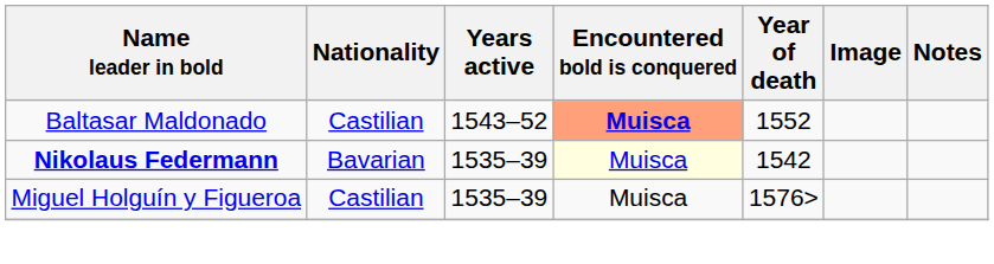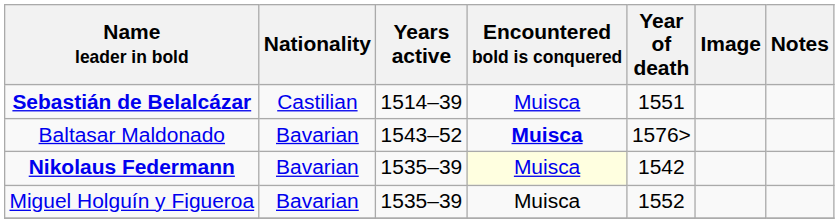+ row: Sebastián de Belalcázar | Castilian | 1514–39 | Muisca | 1551
Baltasar Maldonado | Nationality: Castilian -> Bavarian
Baltasar Maldonado | Encountered bold is conquered: lightsalmon background -> no background
Baltasar Maldonado | Year of death: 1552 -> 1576>
Miguel Holguín y Figueroa | Nationality: Castilian -> Bavarian
Miguel Holguín y Figueroa | Year of death: 1576> -> 1552
